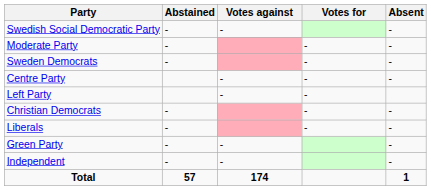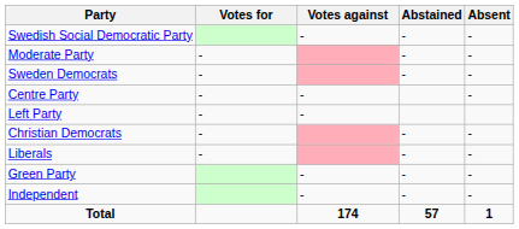columns swapped: Votes for <-> Abstained
